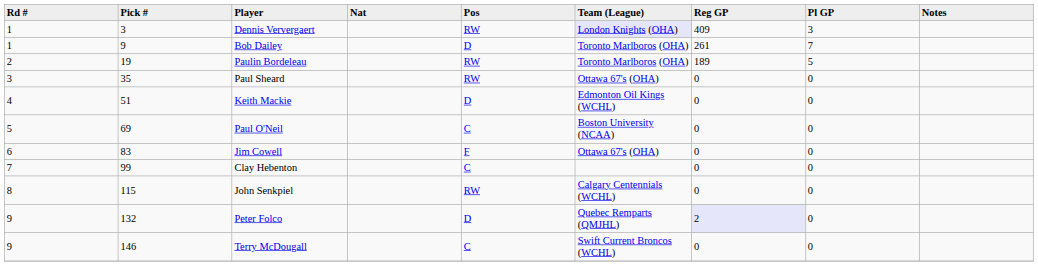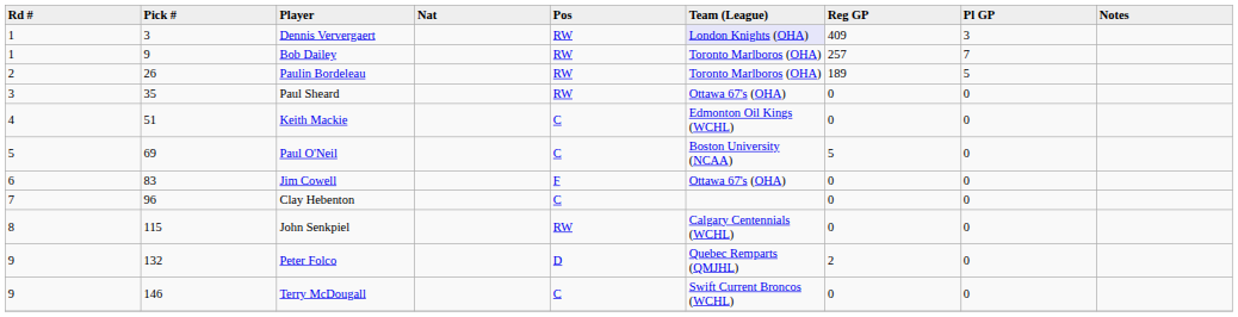Bob Dailey | Pos: D -> RW
Bob Dailey | Reg GP: 261 -> 257
Paulin Bordeleau | Pick #: 19 -> 26
Keith Mackie | Pos: D -> C
Paul O'Neil | Reg GP: 0 -> 5
Clay Hebenton | Pick #: 99 -> 96
Peter Folco | Reg GP: lavender background -> no background
